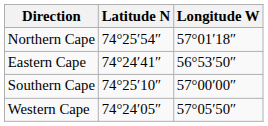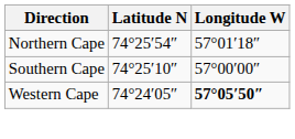- row: Eastern Cape | 74°24′41″ | 56°53′50″
Western Cape | Longitude W: normal -> bold
